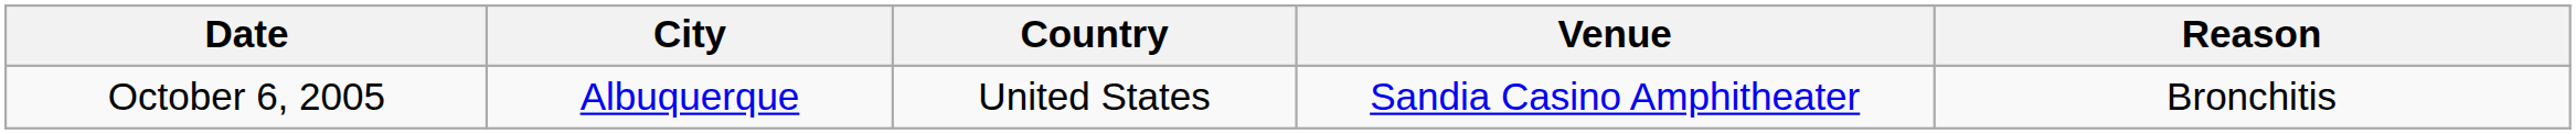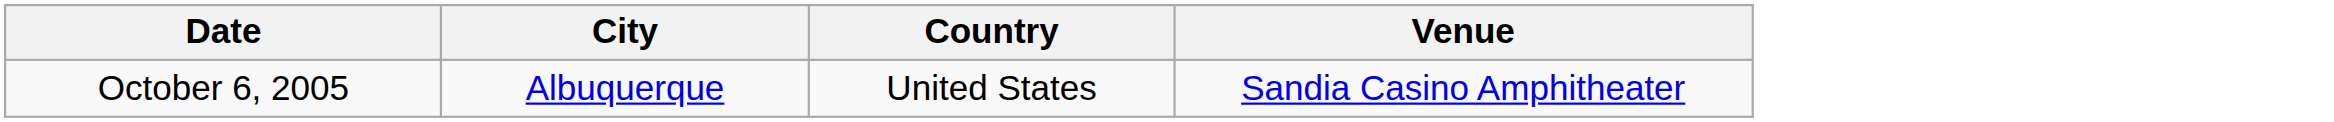- column: Reason | Bronchitis
